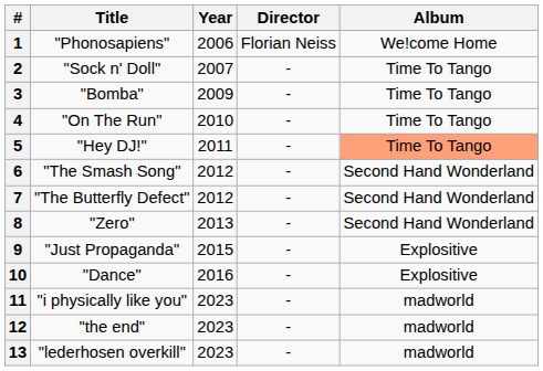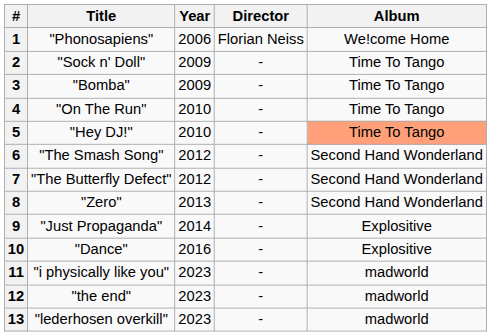2 | Year: 2007 -> 2009
5 | Year: 2011 -> 2010
9 | Year: 2015 -> 2014
